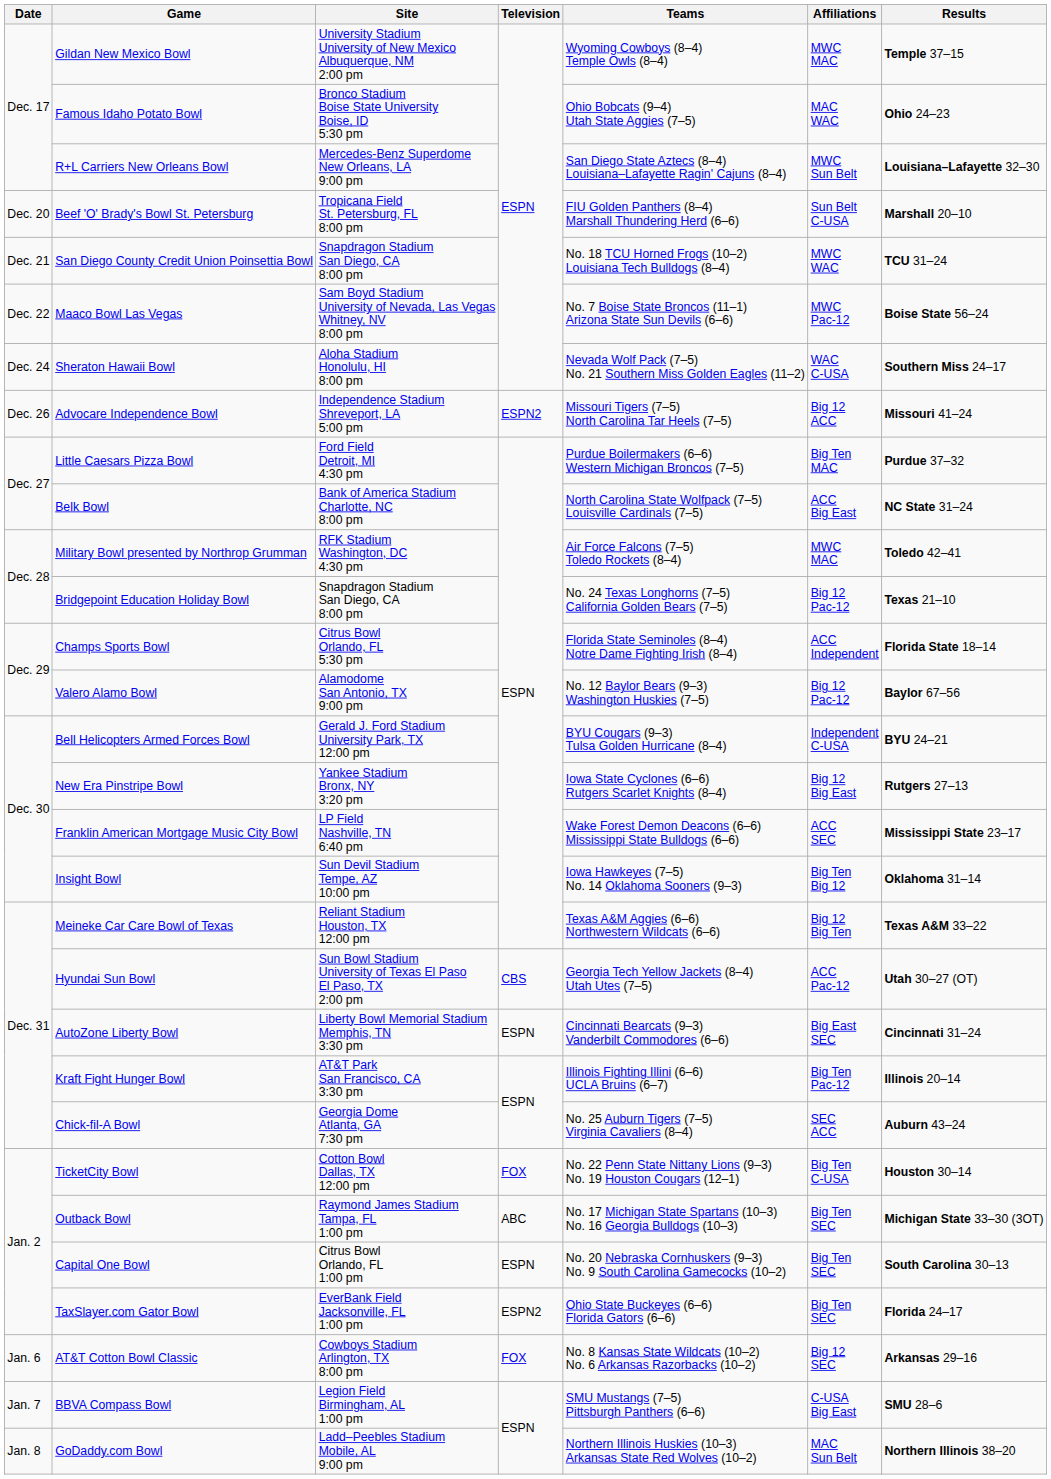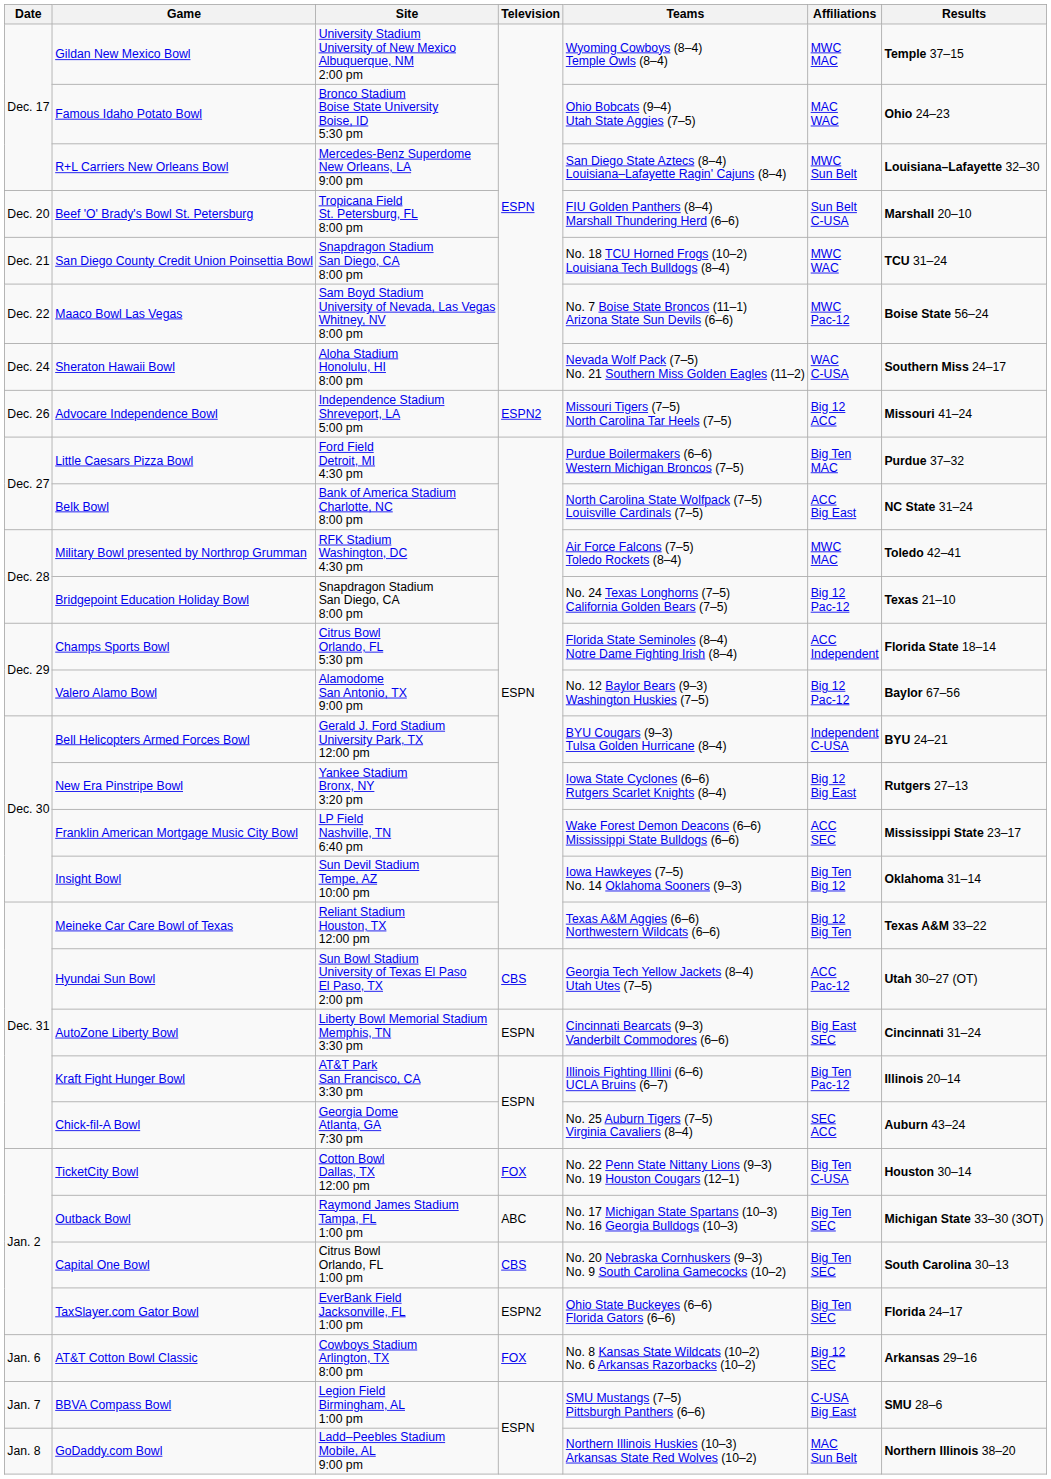Capital One Bowl | Television: ESPN -> CBS
